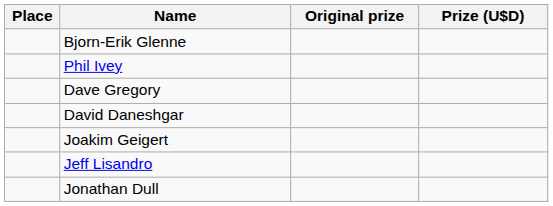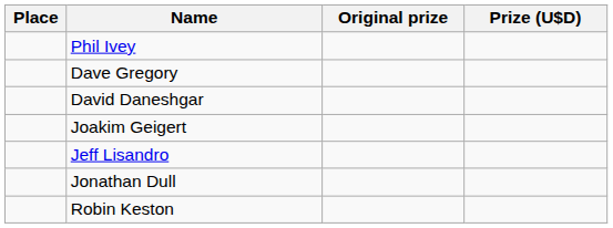- row: Bjorn-Erik Glenne
+ row: Robin Keston
